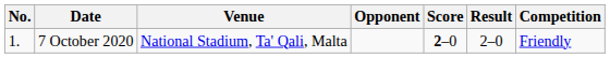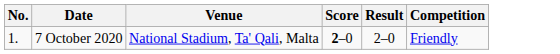- column: Opponent
